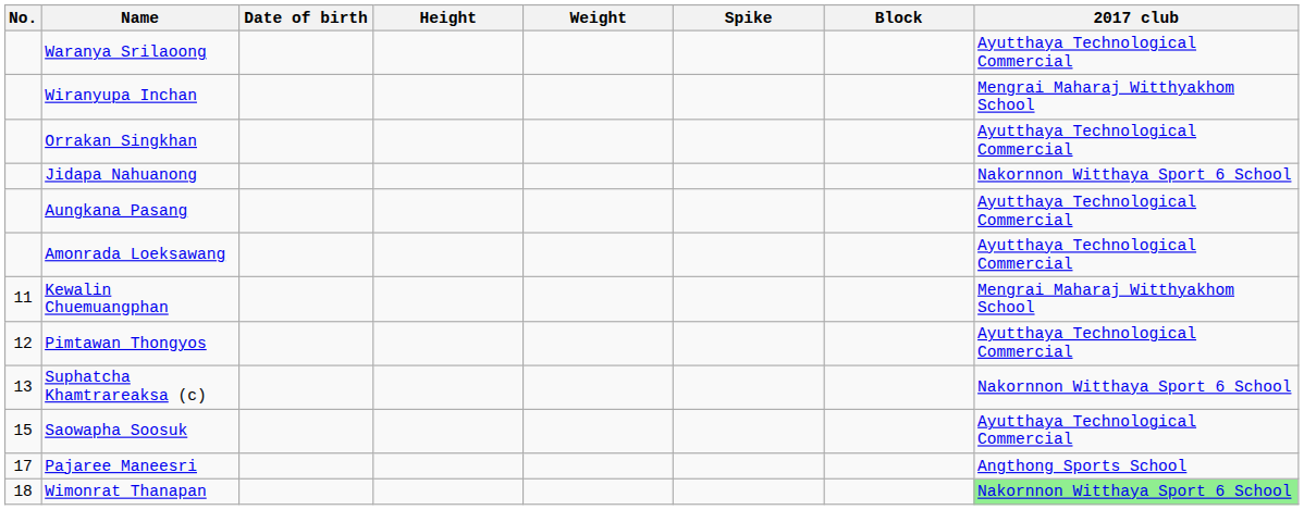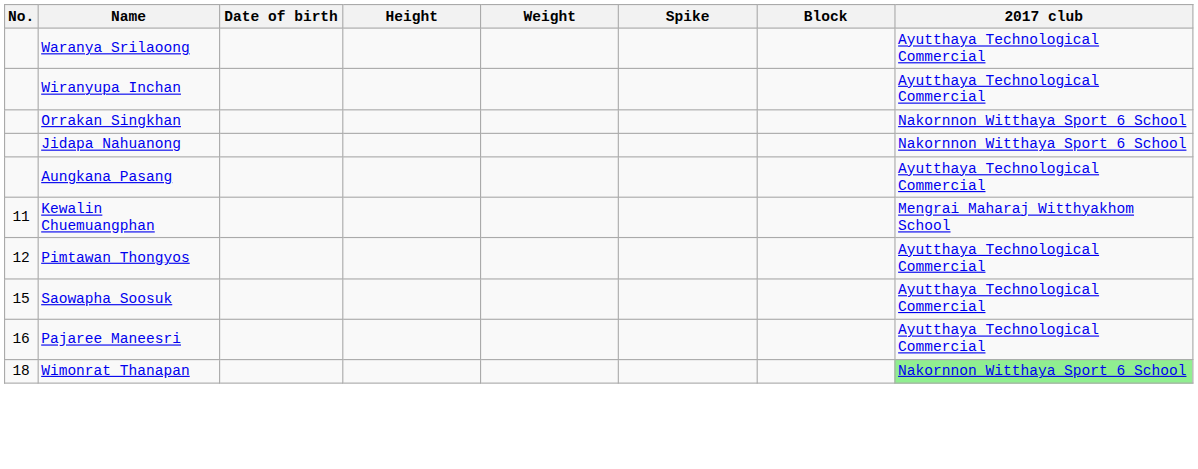Wiranyupa Inchan | 2017 club: Mengrai Maharaj Witthyakhom School -> Ayutthaya Technological Commercial
Orrakan Singkhan | 2017 club: Ayutthaya Technological Commercial -> Nakornnon Witthaya Sport 6 School
- row: Amonrada Loeksawang | Ayutthaya Technological Commercial
- row: 13 | Suphatcha Khamtrareaksa (c) | Nakornnon Witthaya Sport 6 School
Pajaree Maneesri | No.: 17 -> 16
Pajaree Maneesri | 2017 club: Angthong Sports School -> Ayutthaya Technological Commercial
